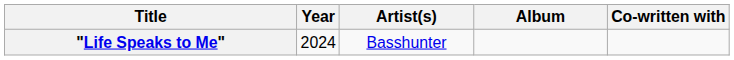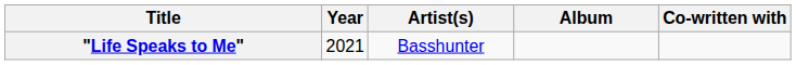"Life Speaks to Me" | Year: 2024 -> 2021
